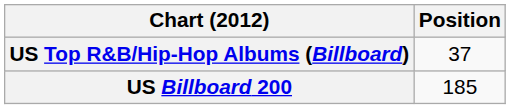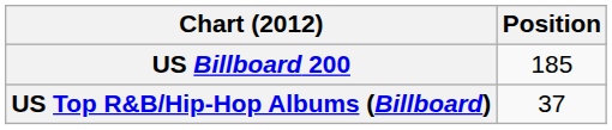rows swapped: US Billboard 200 <-> US Top R&B/Hip-Hop Albums (Billboard)
